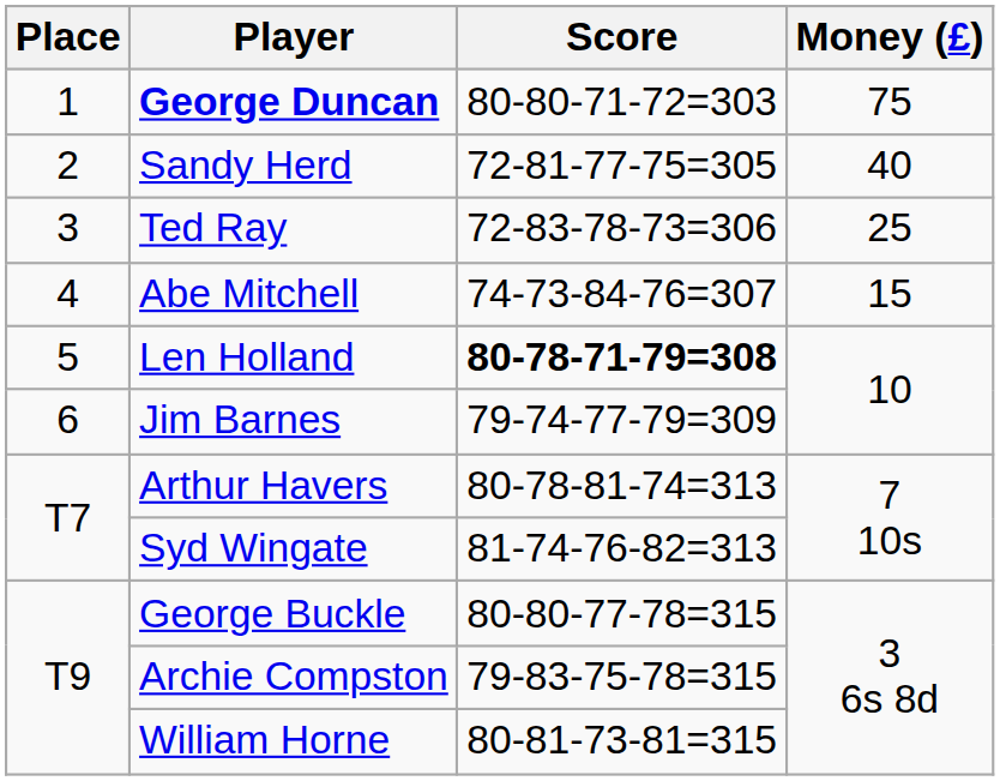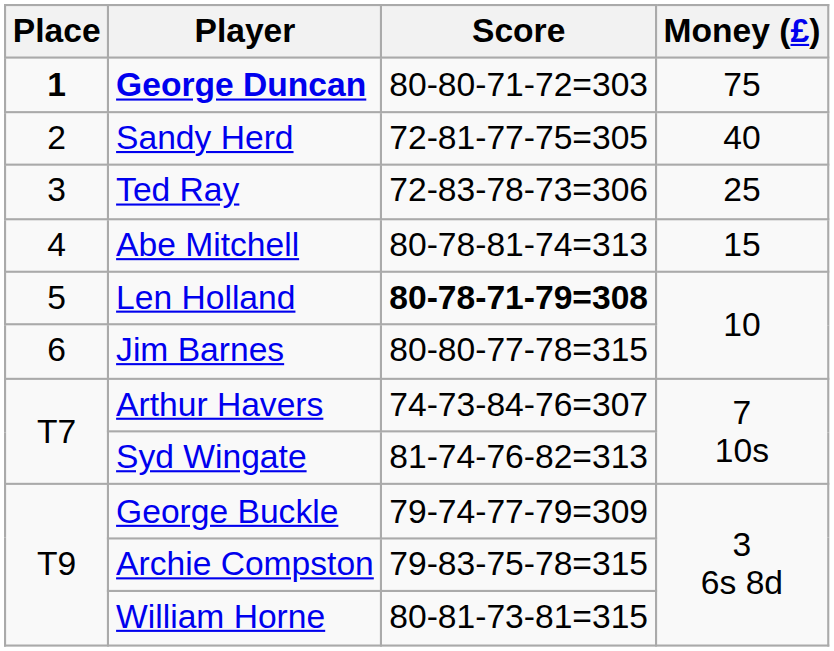George Duncan | Place: normal -> bold
Abe Mitchell | Score: 74-73-84-76=307 -> 80-78-81-74=313
Jim Barnes | Score: 79-74-77-79=309 -> 80-80-77-78=315
Arthur Havers | Score: 80-78-81-74=313 -> 74-73-84-76=307
George Buckle | Score: 80-80-77-78=315 -> 79-74-77-79=309
